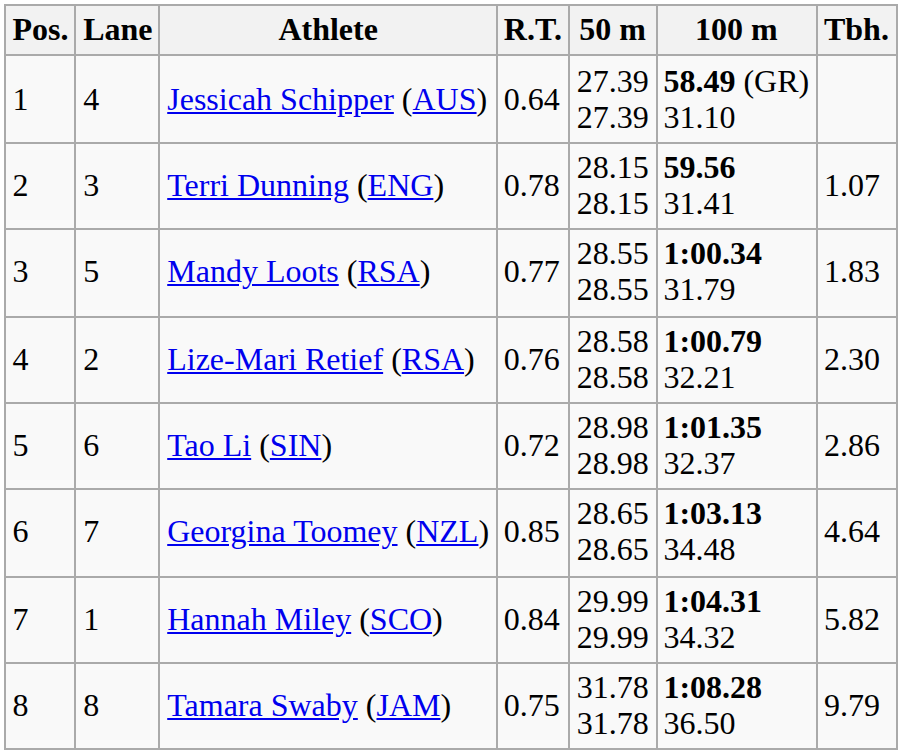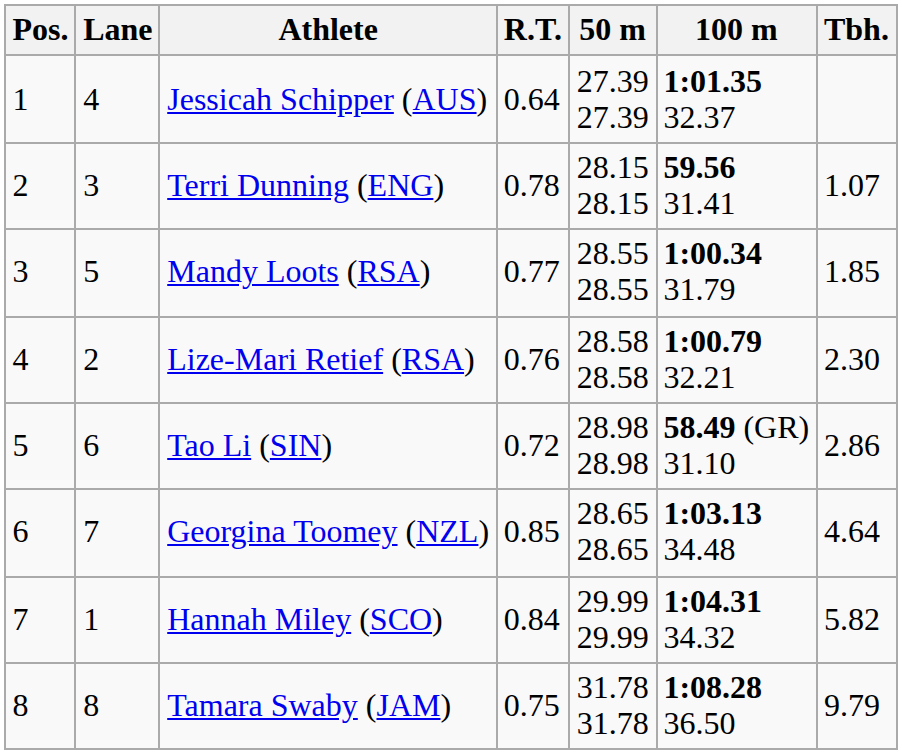Jessicah Schipper (AUS) | 100 m: 58.49 (GR) 31.10 -> 1:01.35 32.37
Mandy Loots (RSA) | Tbh.: 1.83 -> 1.85
Tao Li (SIN) | 100 m: 1:01.35 32.37 -> 58.49 (GR) 31.10
